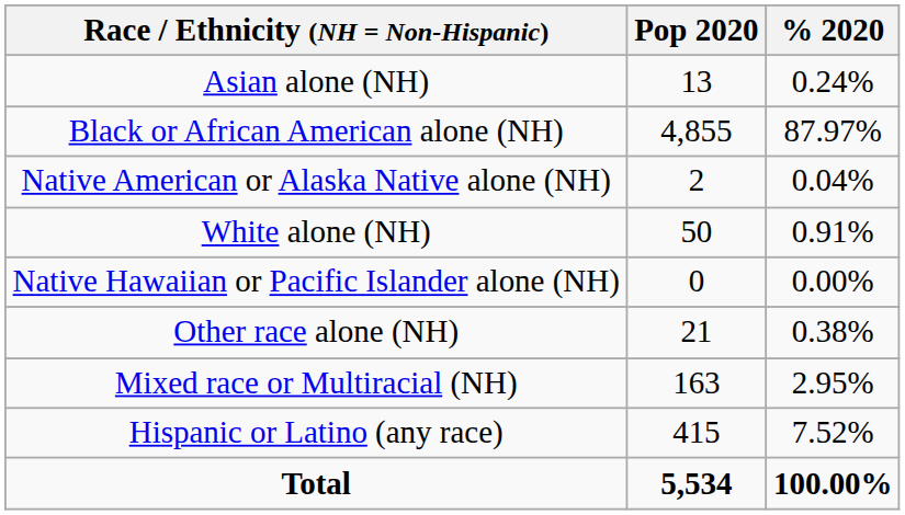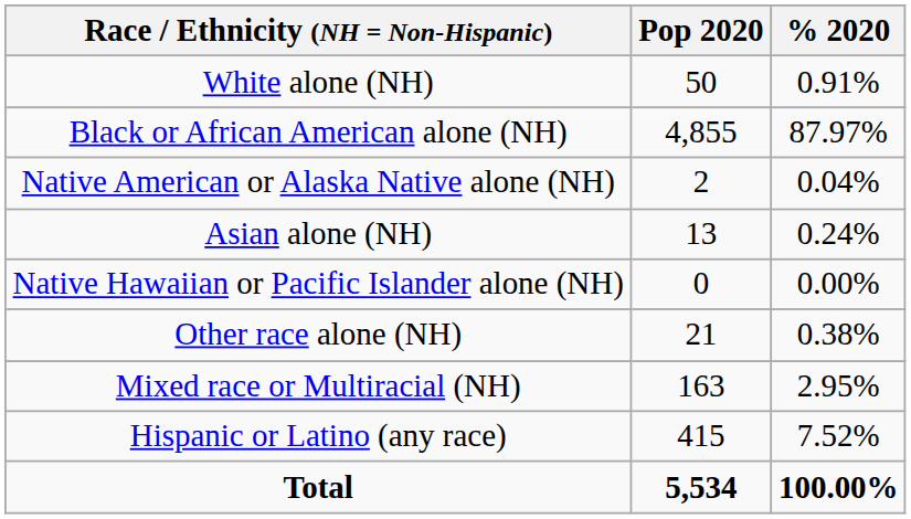rows swapped: White alone (NH) <-> Asian alone (NH)
